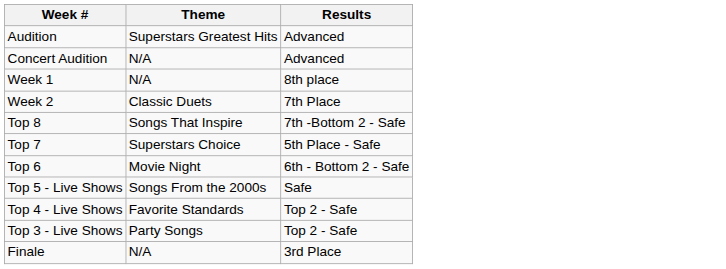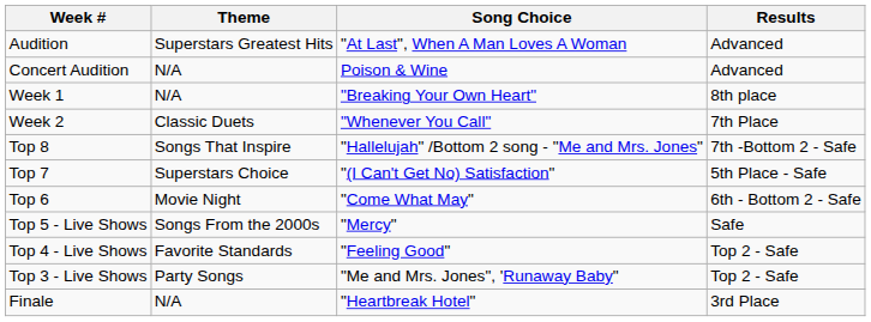+ column: Song Choice | "At Last", When A Man Loves A Woman | Poison & Wine | "Breaking Your Own Heart" | "Whenever You Call" | "Hallelujah" /Bottom 2 song - "Me and Mrs. Jones" | "(I Can't Get No) Satisfaction" | "Come What May" | "Mercy" | "Feeling Good" | "Me and Mrs. Jones", 'Runaway Baby" | "Heartbreak Hotel"
